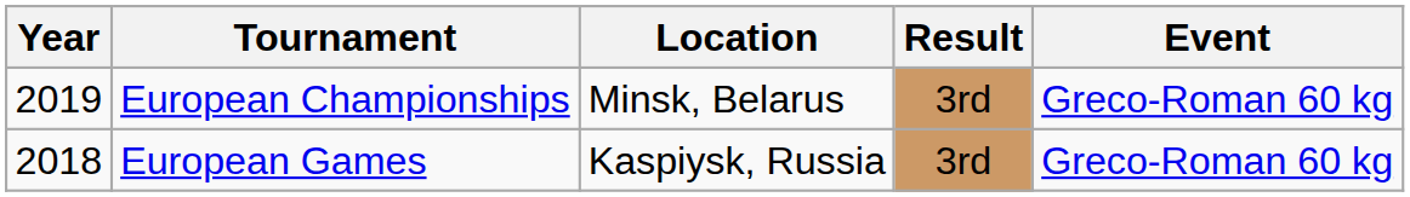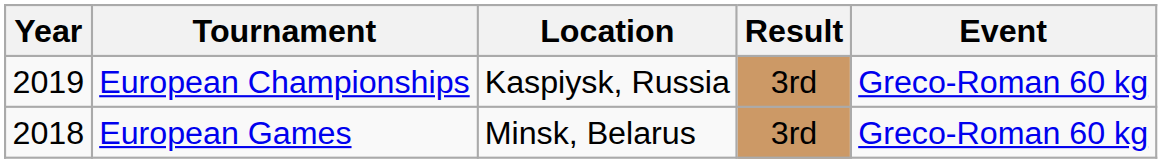European Championships | Location: Minsk, Belarus -> Kaspiysk, Russia
European Games | Location: Kaspiysk, Russia -> Minsk, Belarus
